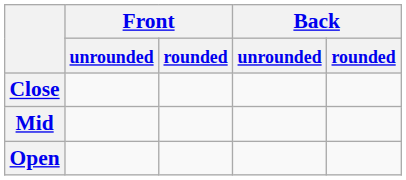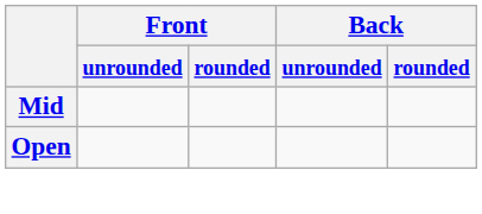- row: Close
